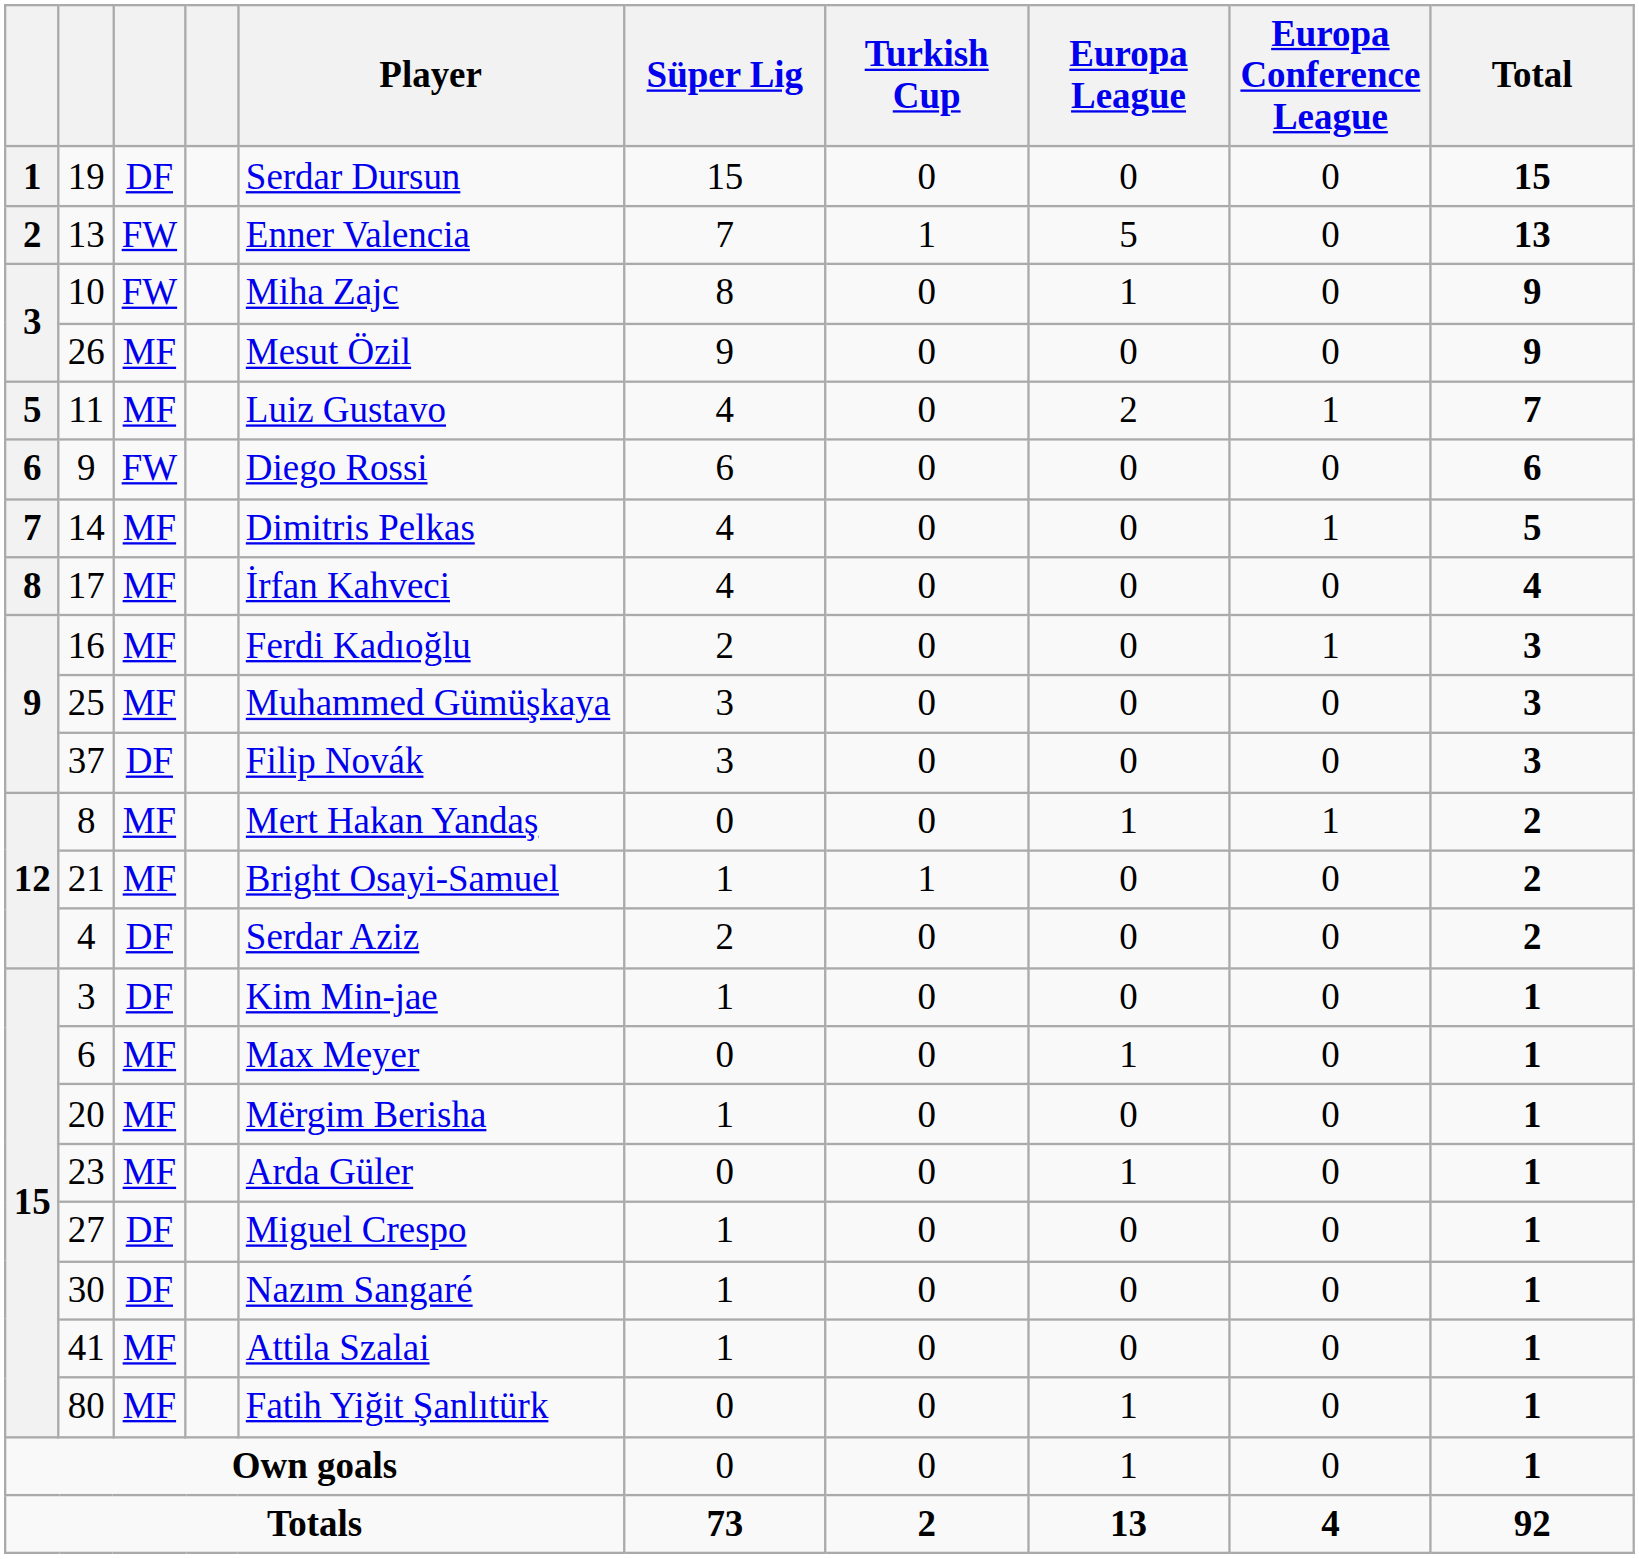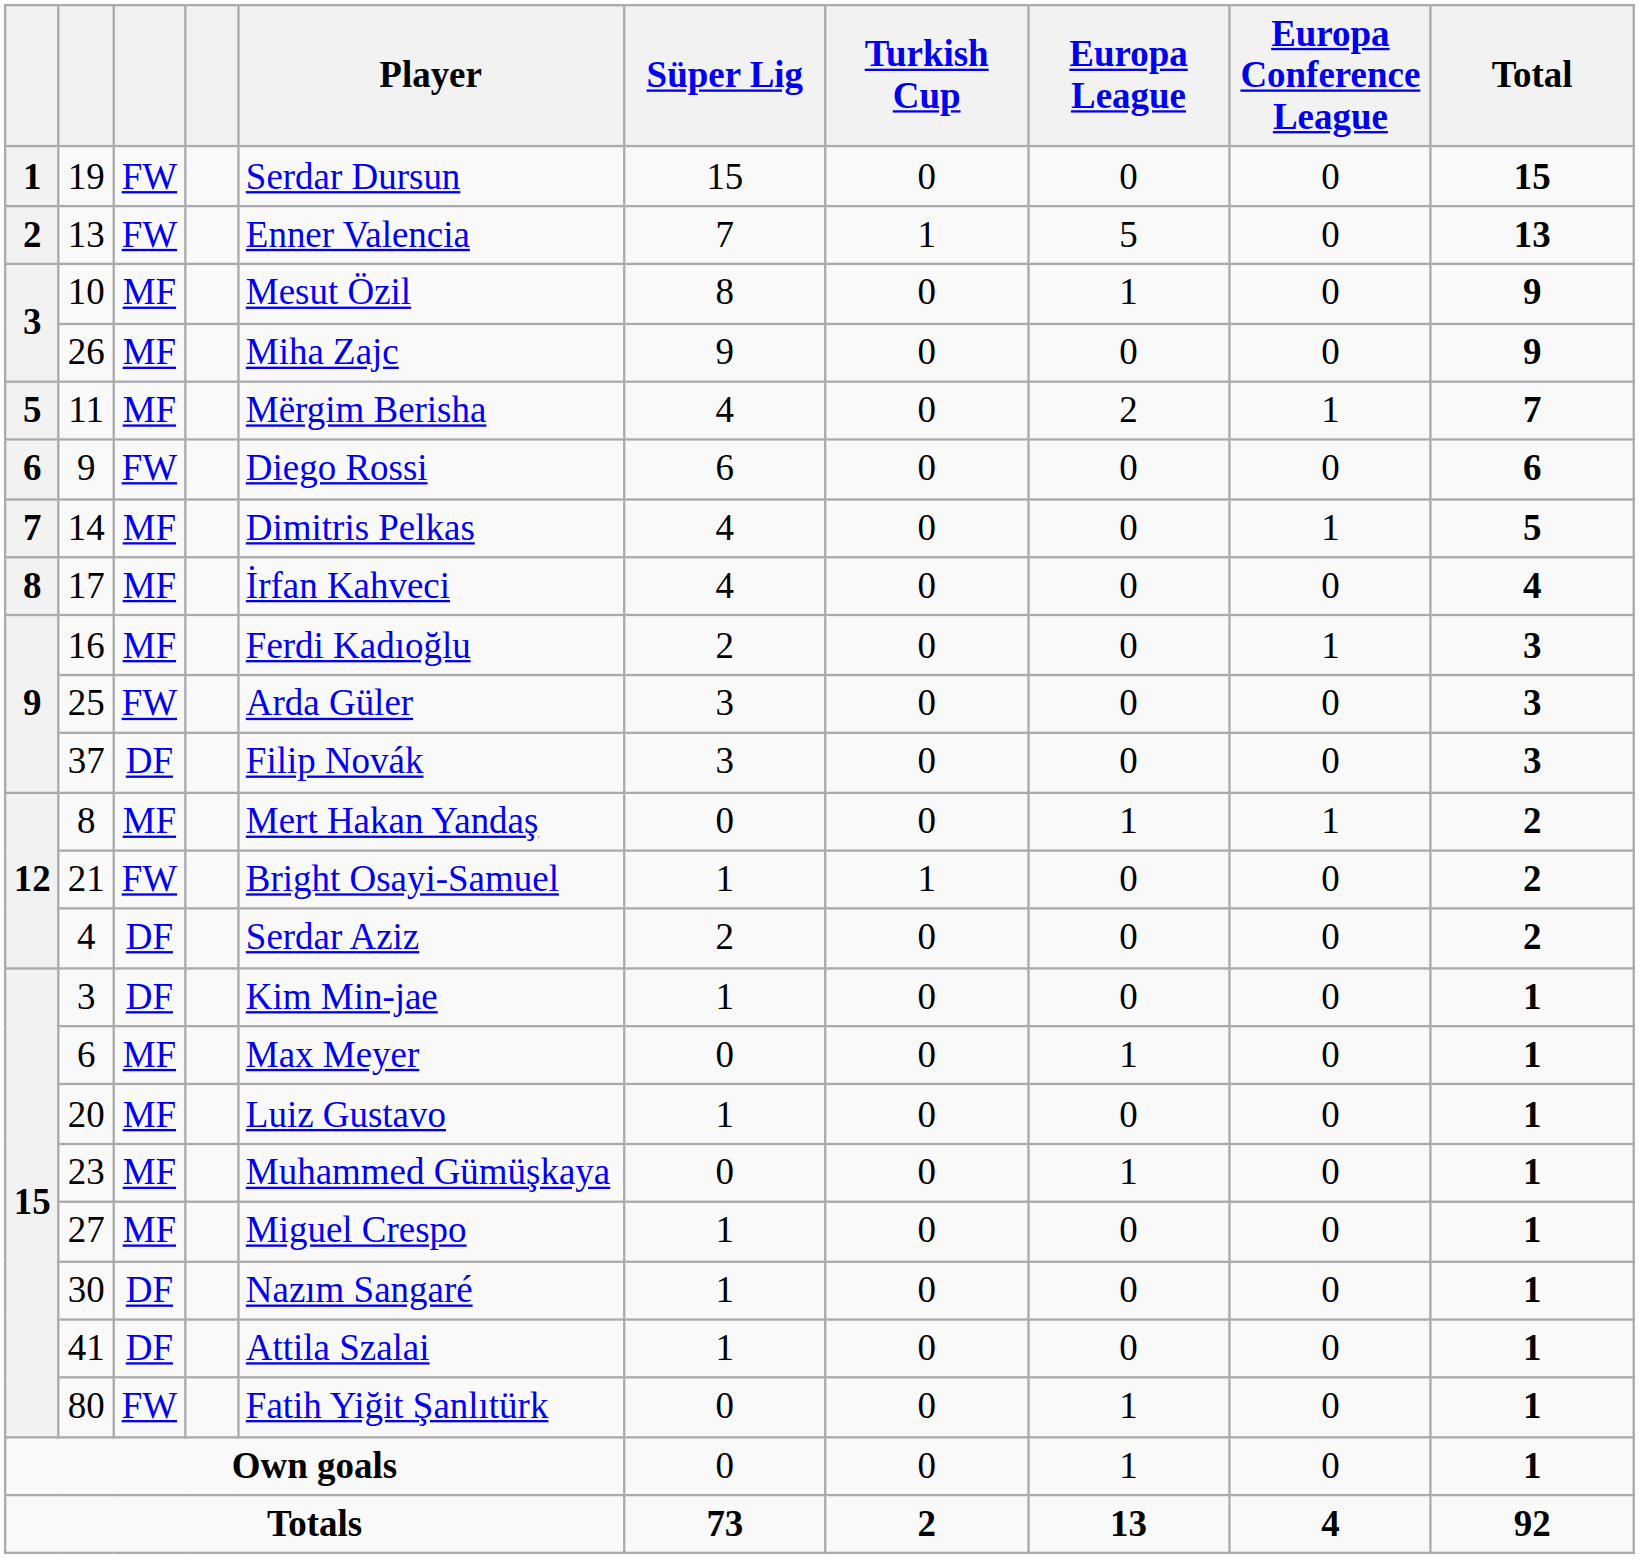19 | column 3: DF -> FW
10 | column 3: FW -> MF
10 | Player: Miha Zajc -> Mesut Özil
26 | Player: Mesut Özil -> Miha Zajc
11 | Player: Luiz Gustavo -> Mërgim Berisha
25 | column 3: MF -> FW
25 | Player: Muhammed Gümüşkaya -> Arda Güler
21 | column 3: MF -> FW
20 | Player: Mërgim Berisha -> Luiz Gustavo
23 | Player: Arda Güler -> Muhammed Gümüşkaya
27 | column 3: DF -> MF
41 | column 3: MF -> DF
80 | column 3: MF -> FW
